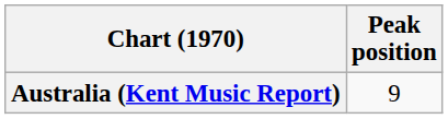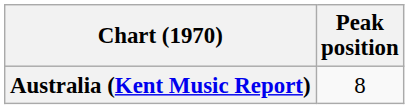Australia (Kent Music Report) | Peak position: 9 -> 8
